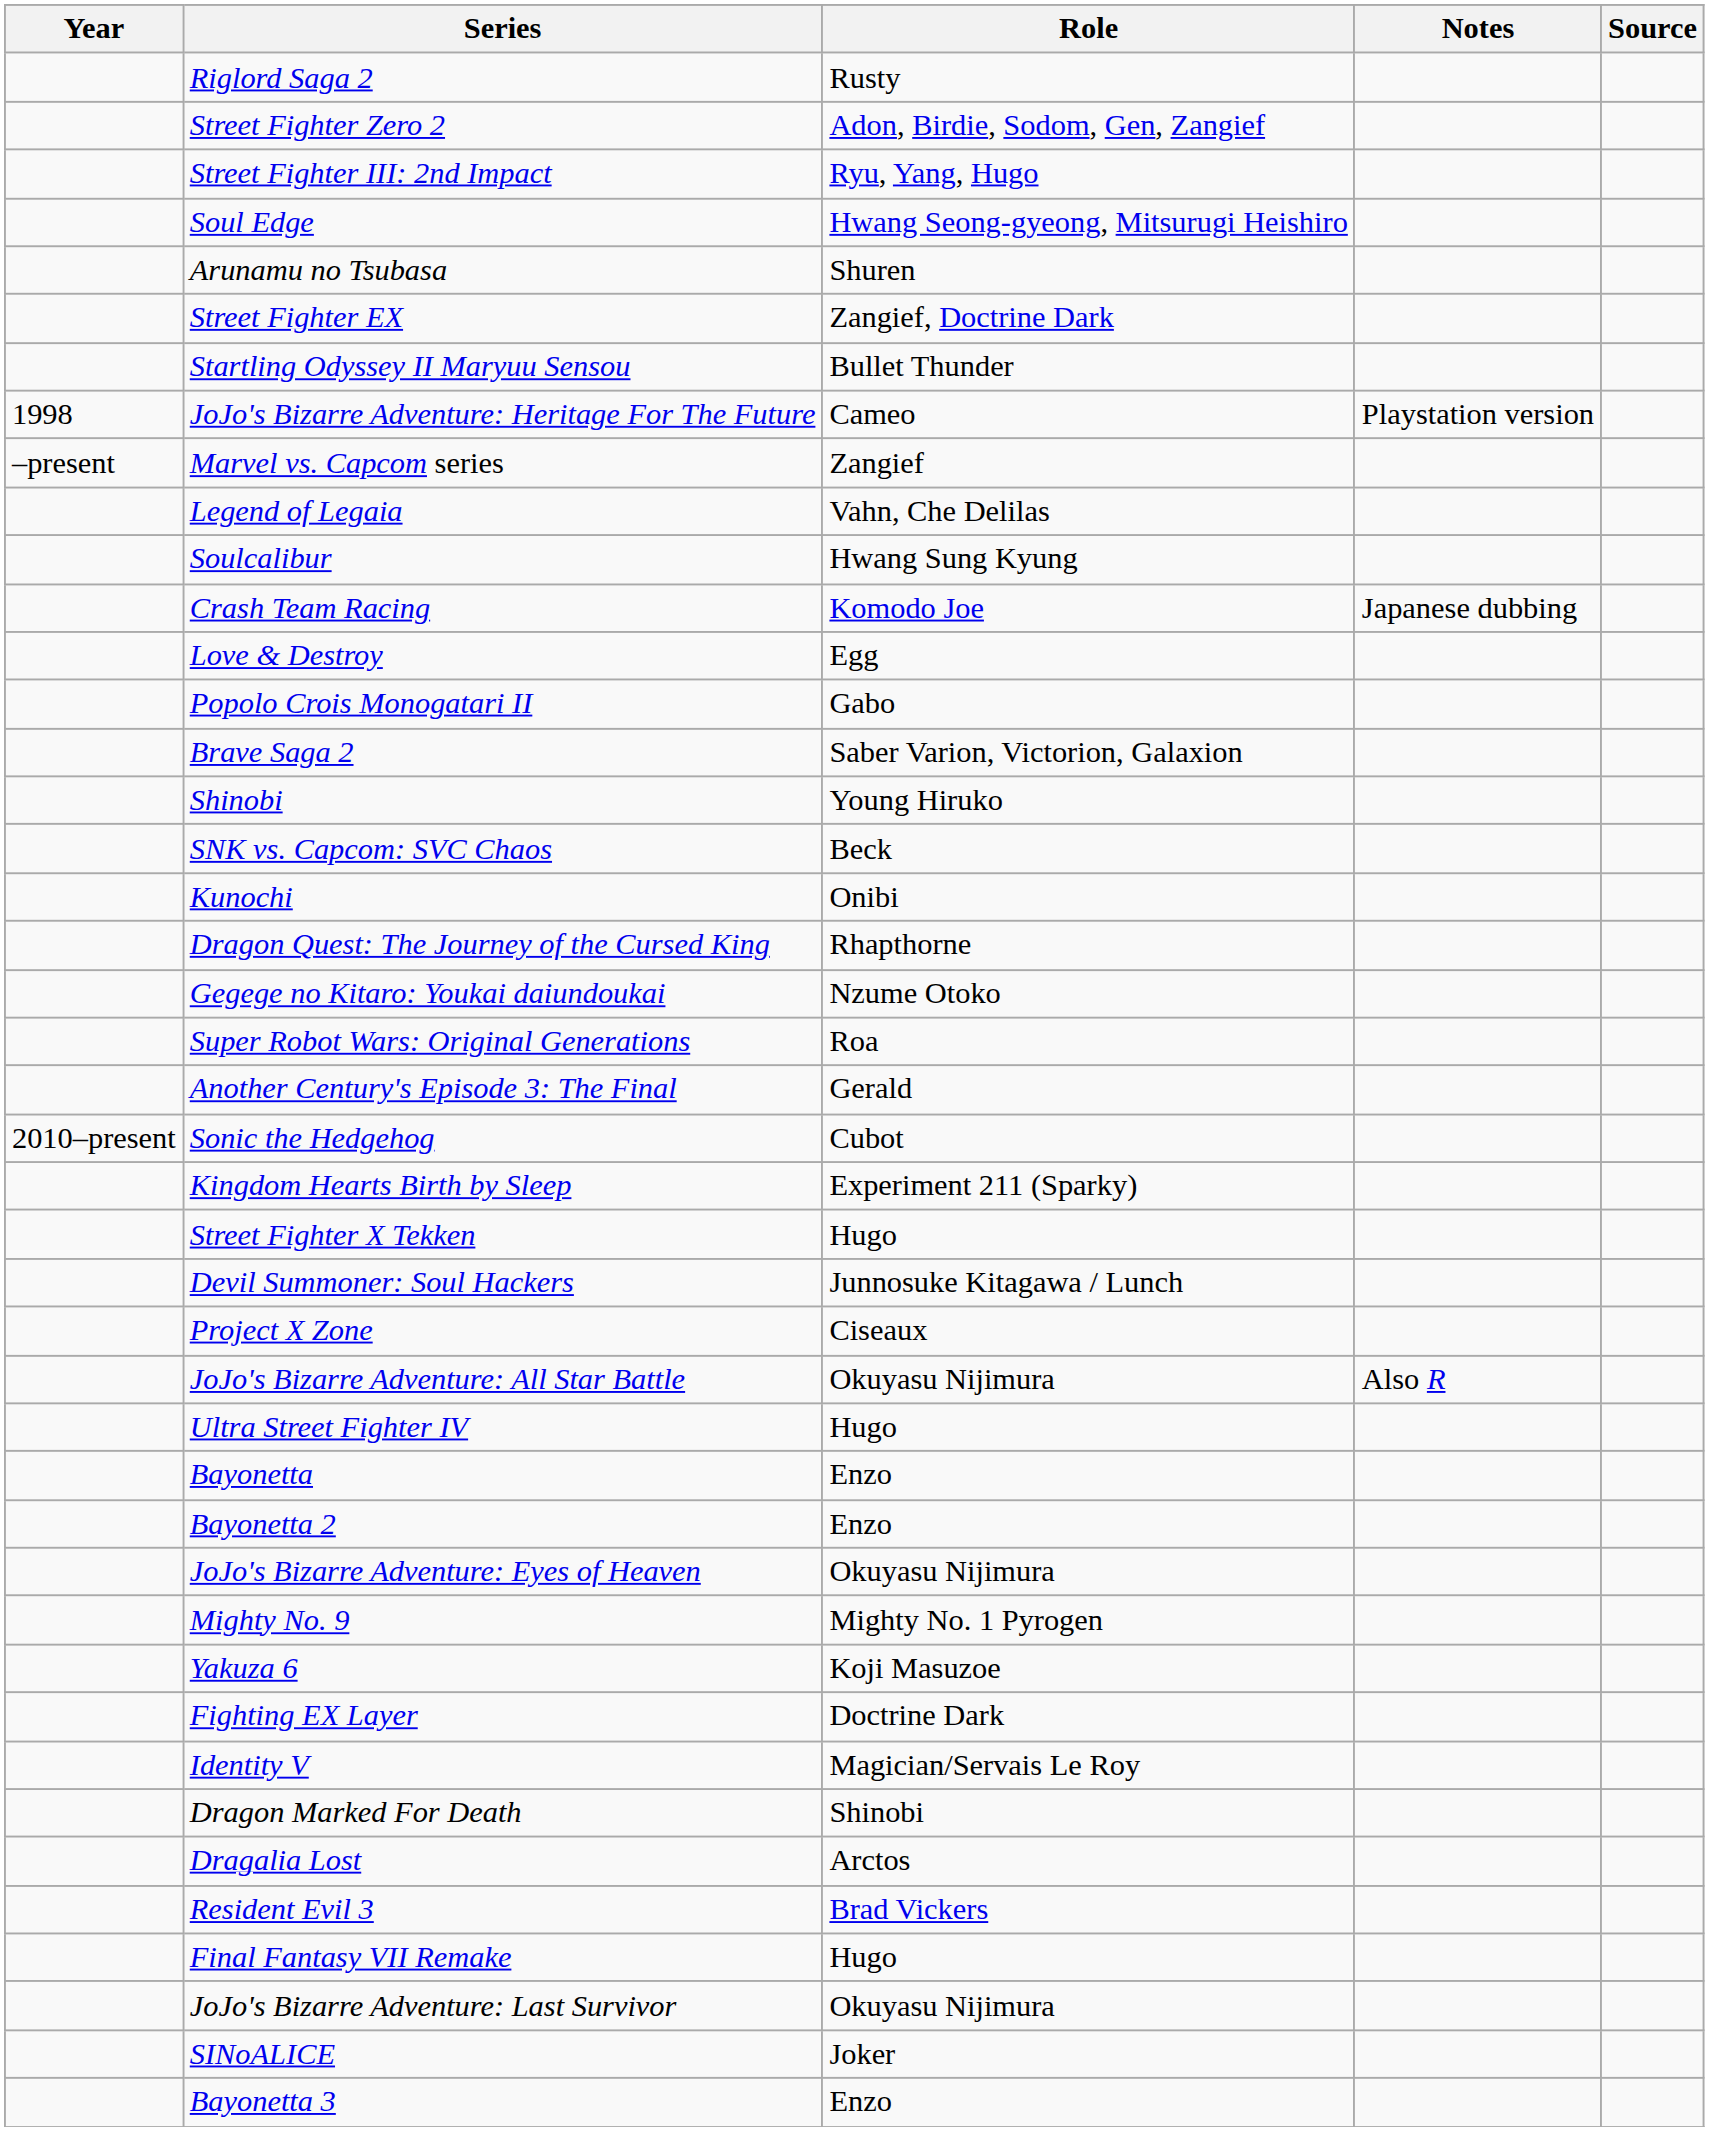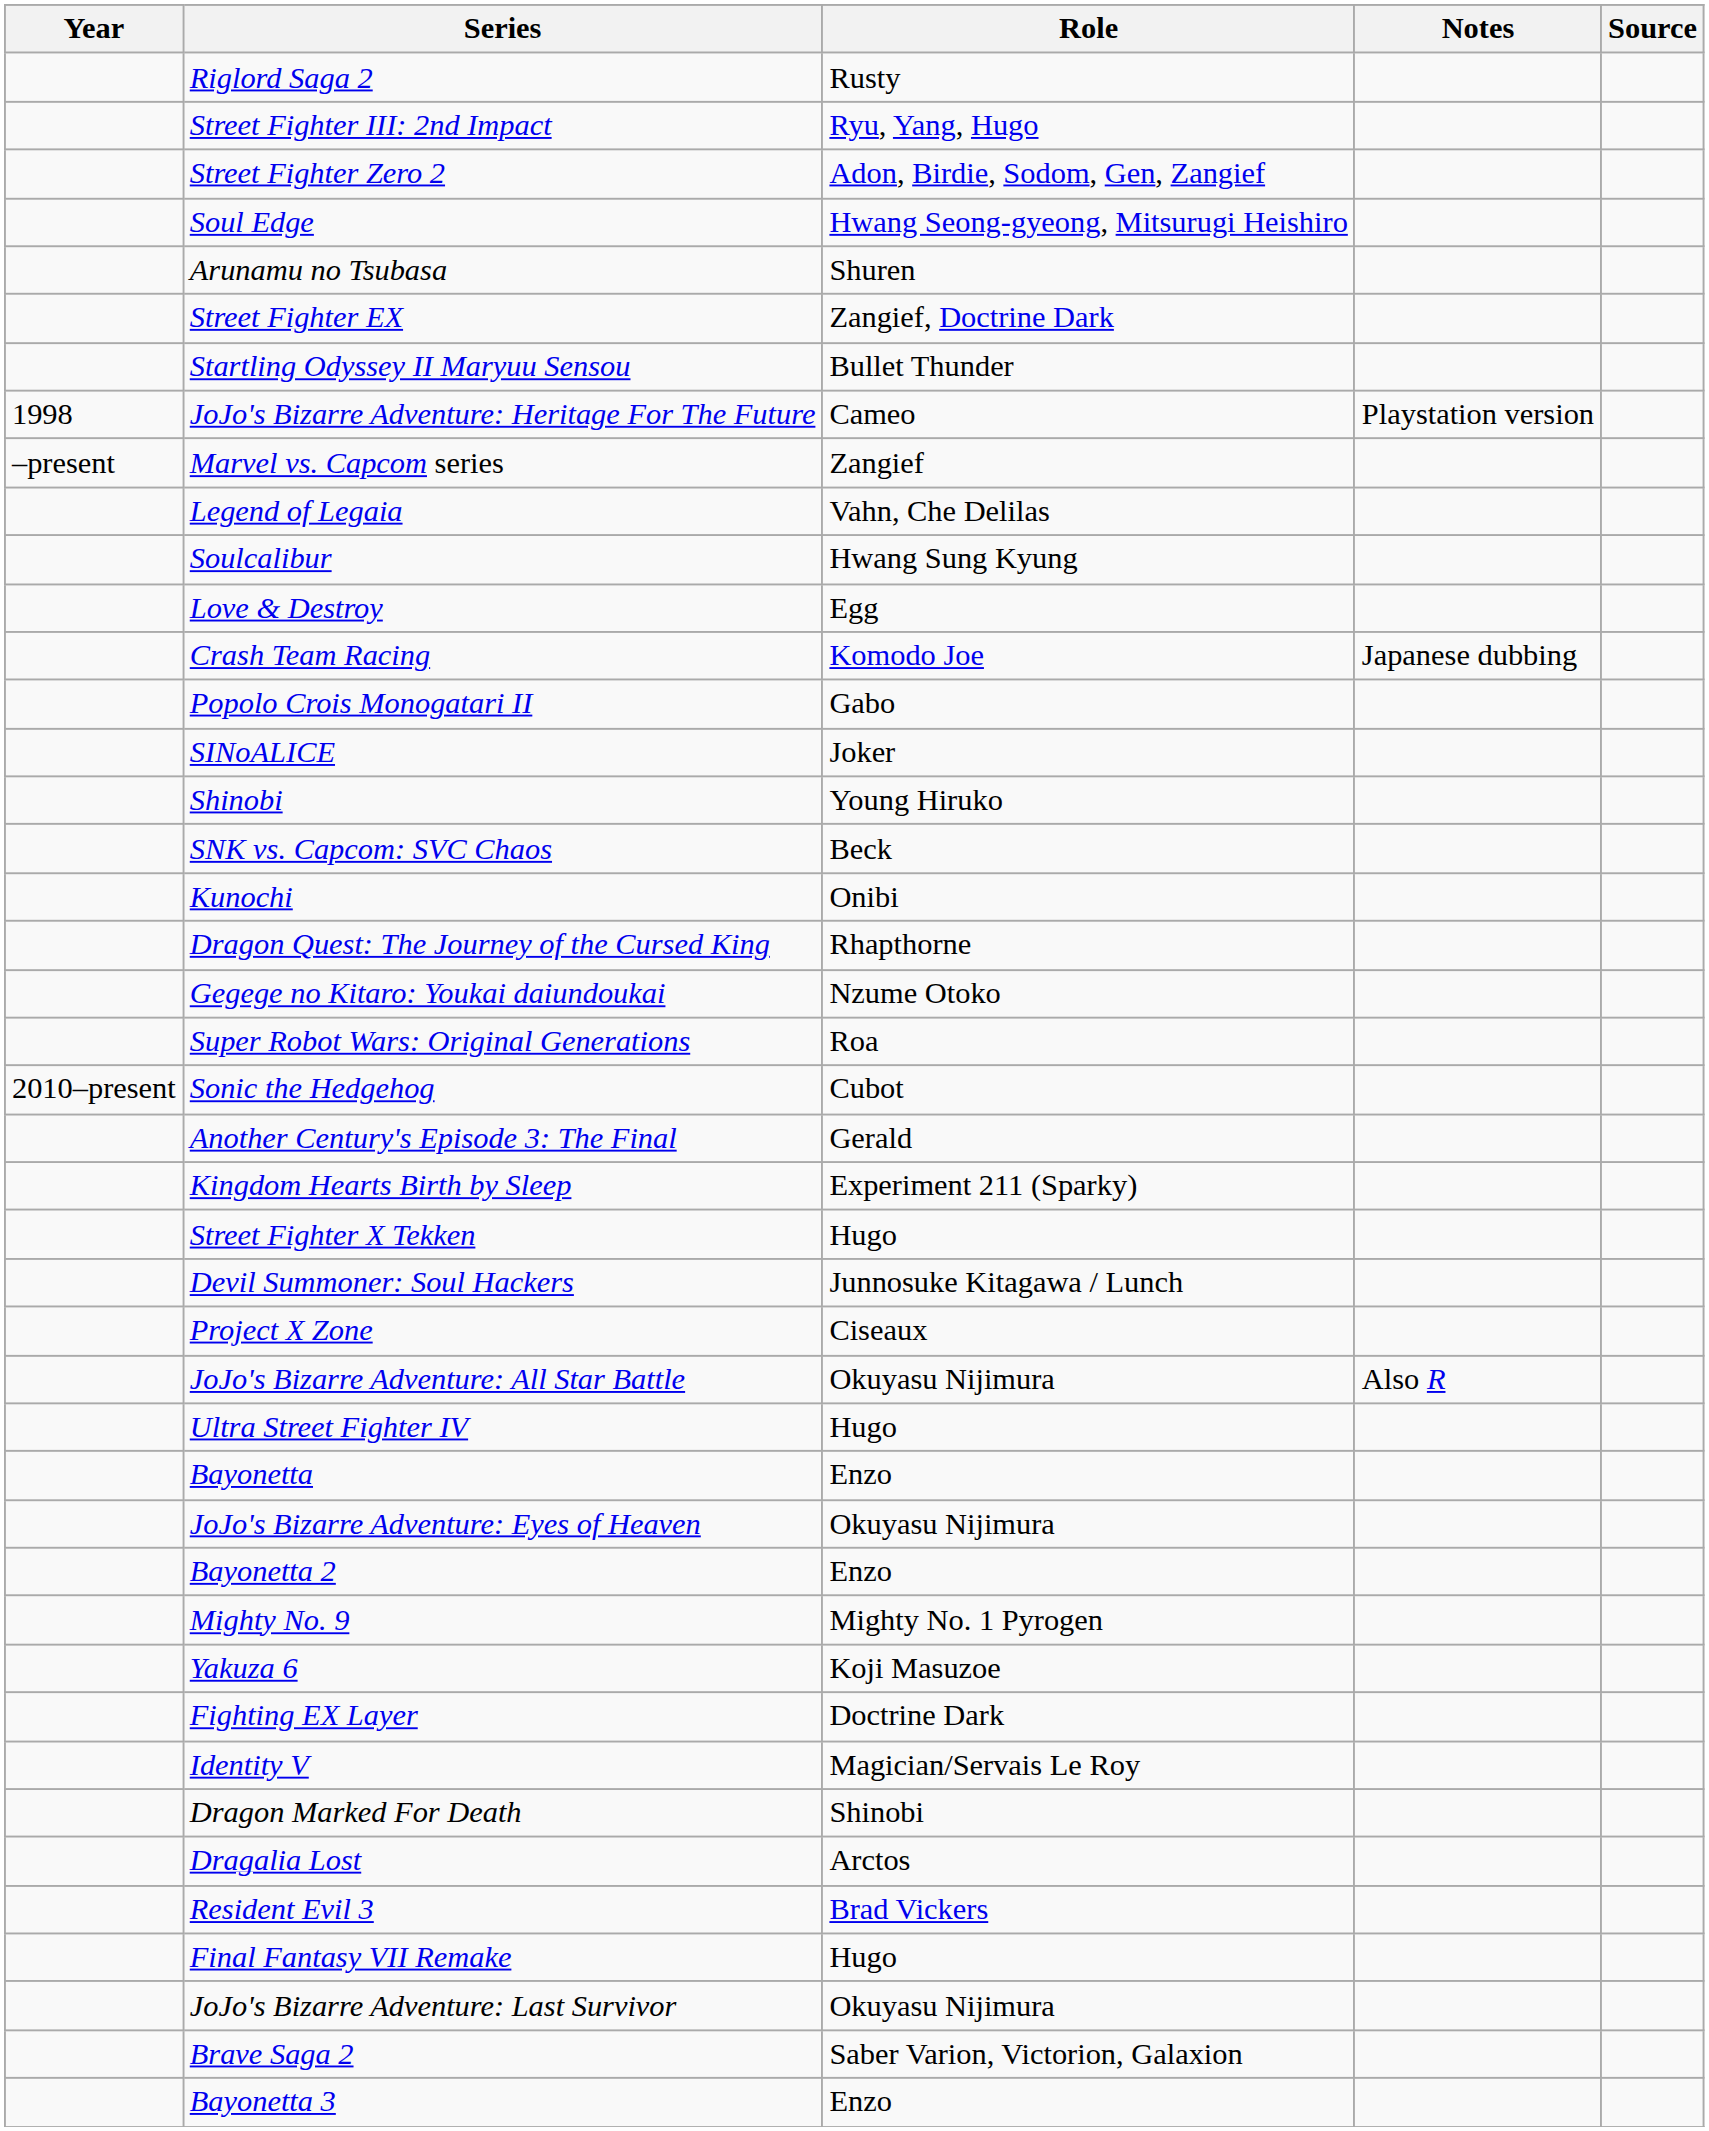rows swapped: Street Fighter Zero 2 <-> Street Fighter III: 2nd Impact
rows swapped: Crash Team Racing <-> Love & Destroy
rows swapped: Brave Saga 2 <-> SINoALICE
rows swapped: Another Century's Episode 3: The Final <-> Sonic the Hedgehog
rows swapped: Bayonetta 2 <-> JoJo's Bizarre Adventure: Eyes of Heaven
